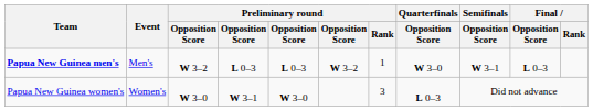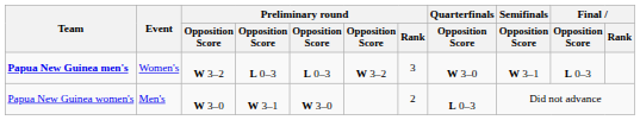Papua New Guinea men's | Event: Men's -> Women's
Papua New Guinea men's | Preliminary round / Rank: 1 -> 3
Papua New Guinea women's | Event: Women's -> Men's
Papua New Guinea women's | Preliminary round / Rank: 3 -> 2
